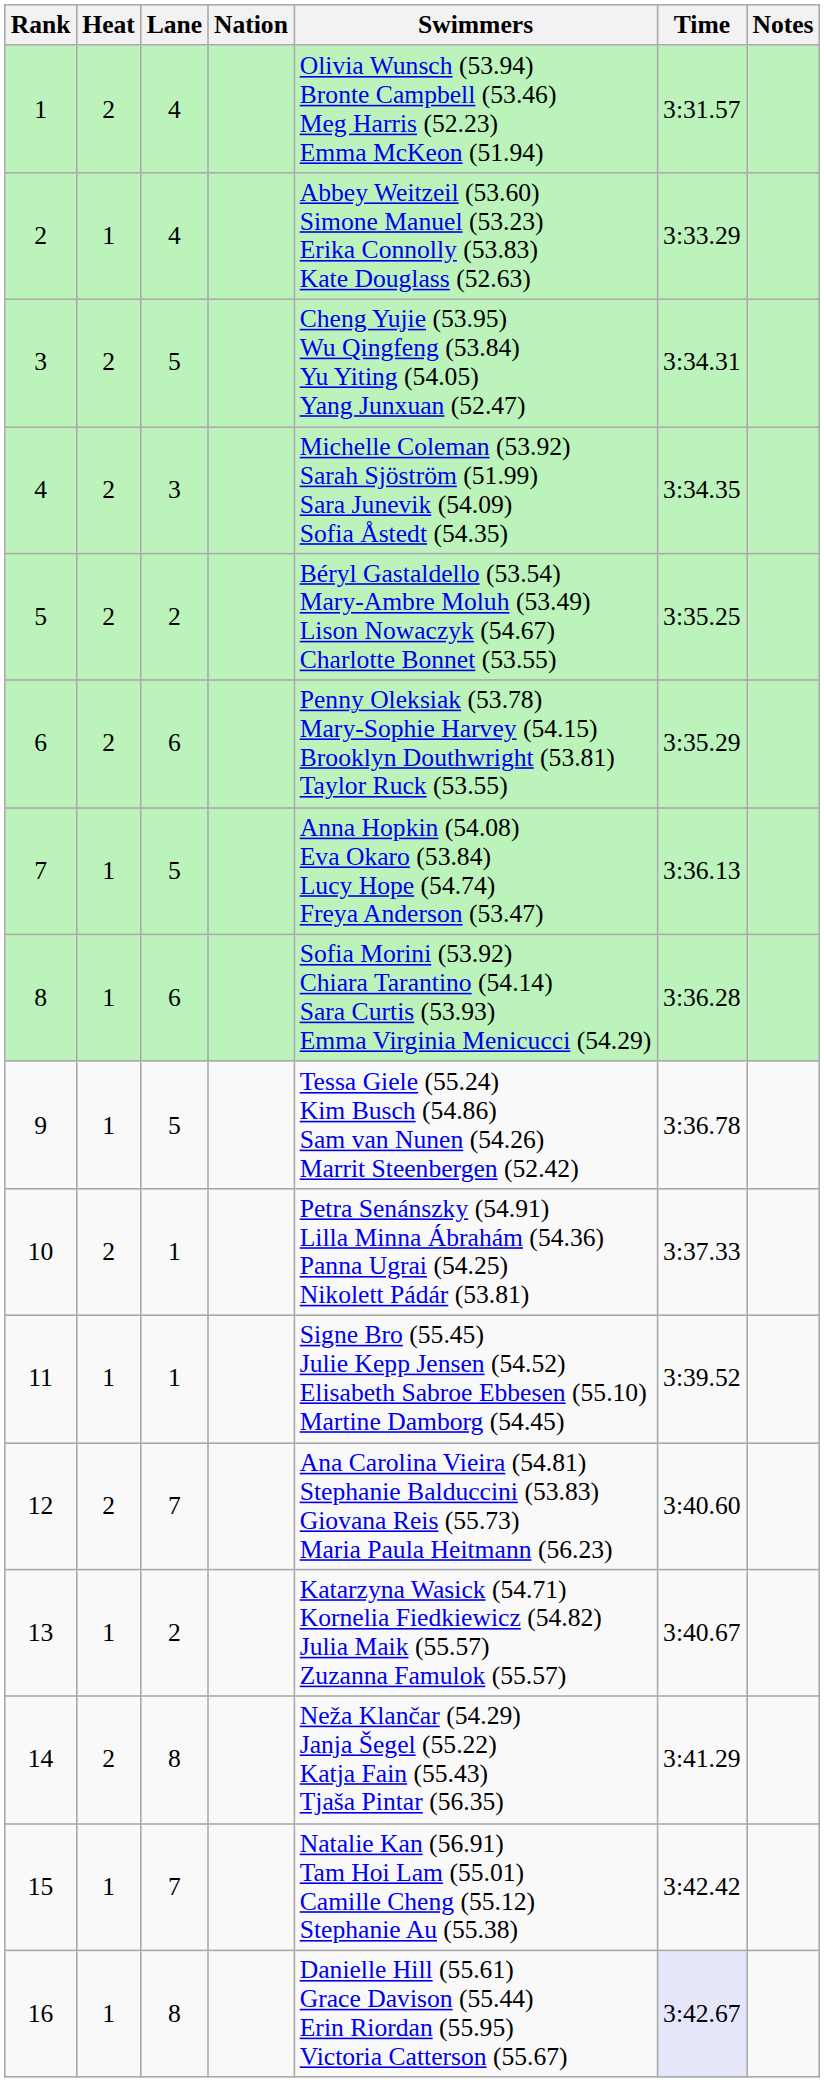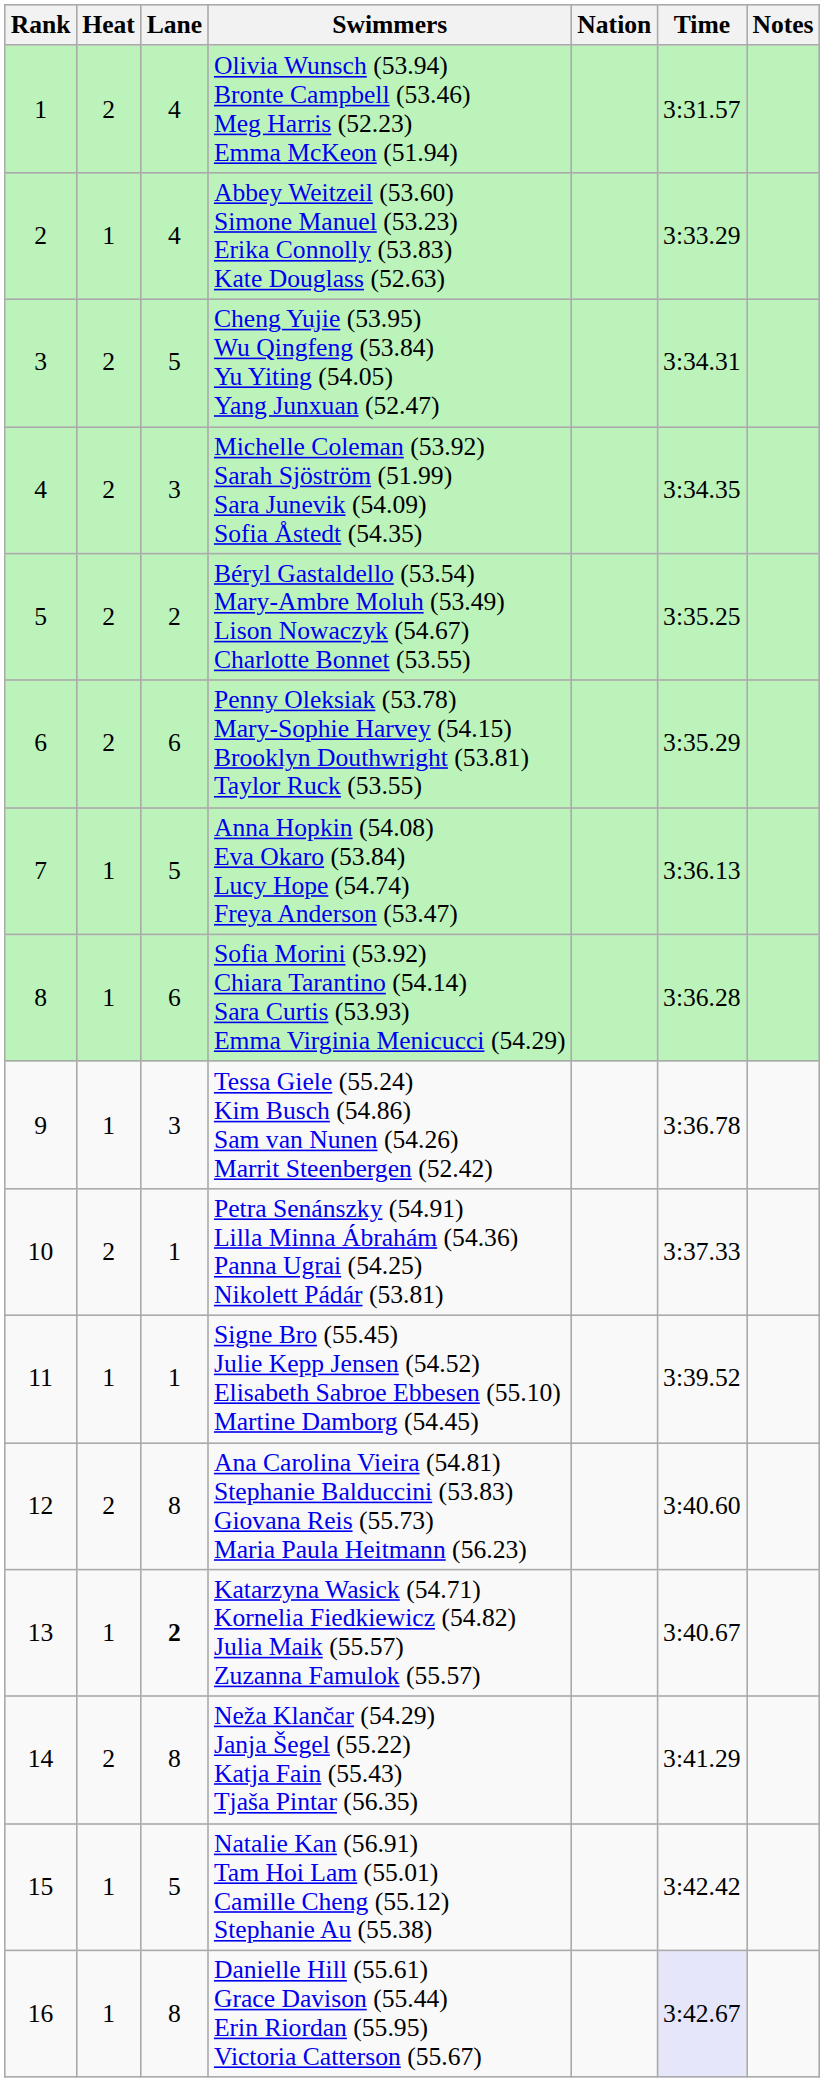columns swapped: Nation <-> Swimmers
9 | Lane: 5 -> 3
12 | Lane: 7 -> 8
13 | Lane: normal -> bold
15 | Lane: 7 -> 5
